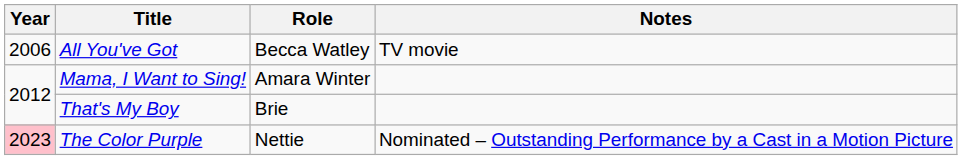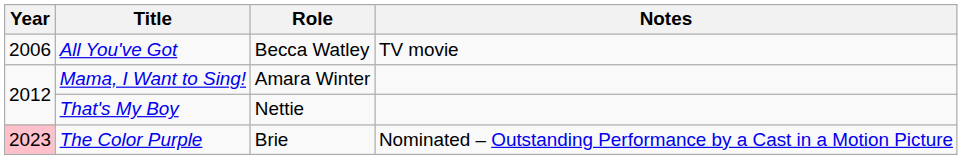That's My Boy | Role: Brie -> Nettie
The Color Purple | Role: Nettie -> Brie
